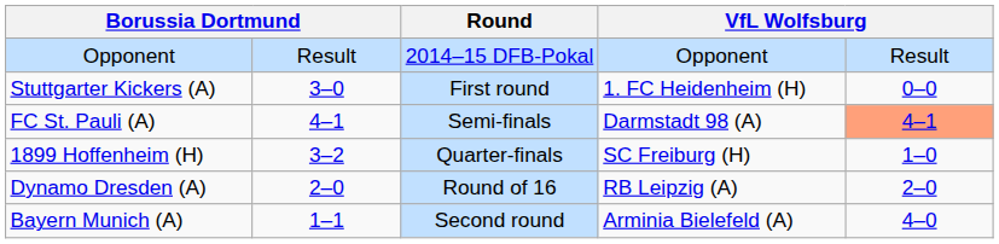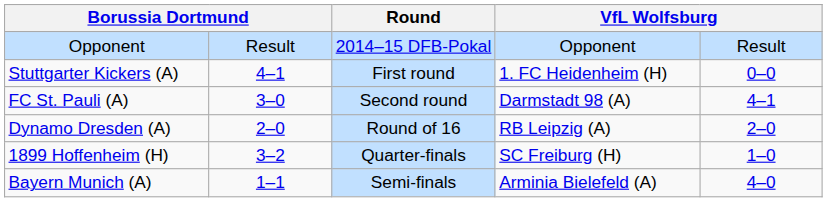Stuttgarter Kickers (A) | column 2: 3–0 -> 4–1
FC St. Pauli (A) | column 2: 4–1 -> 3–0
FC St. Pauli (A) | Round: Semi-finals -> Second round
FC St. Pauli (A) | column 5: lightsalmon background -> no background
rows swapped: Dynamo Dresden (A) <-> 1899 Hoffenheim (H)
Bayern Munich (A) | Round: Second round -> Semi-finals
